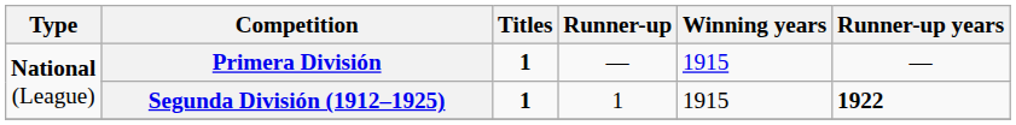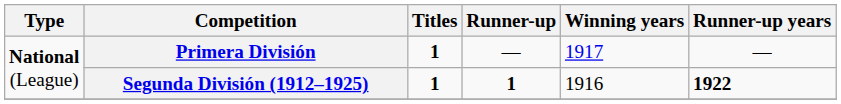Primera División | Winning years: 1915 -> 1917
Segunda División (1912–1925) | Runner-up: normal -> bold
Segunda División (1912–1925) | Winning years: 1915 -> 1916
